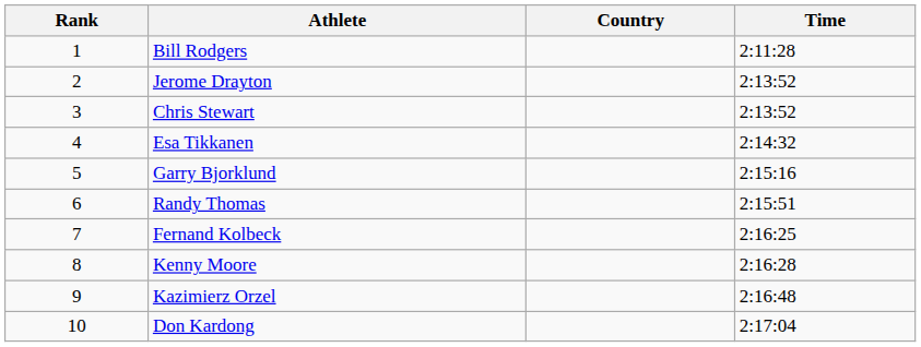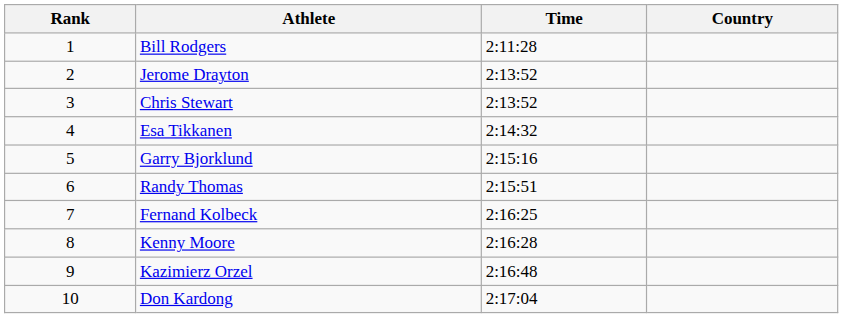columns swapped: Country <-> Time
